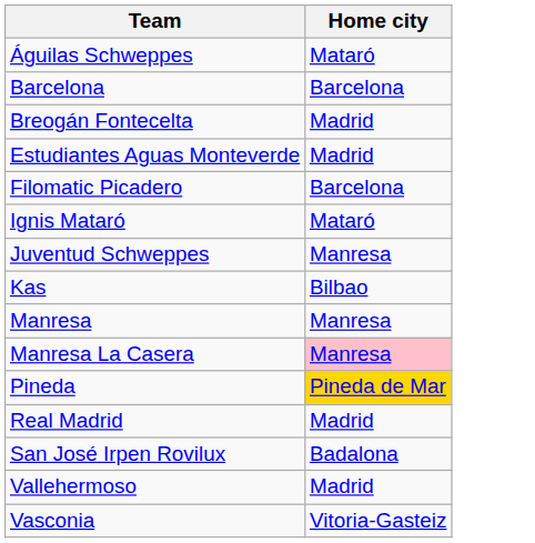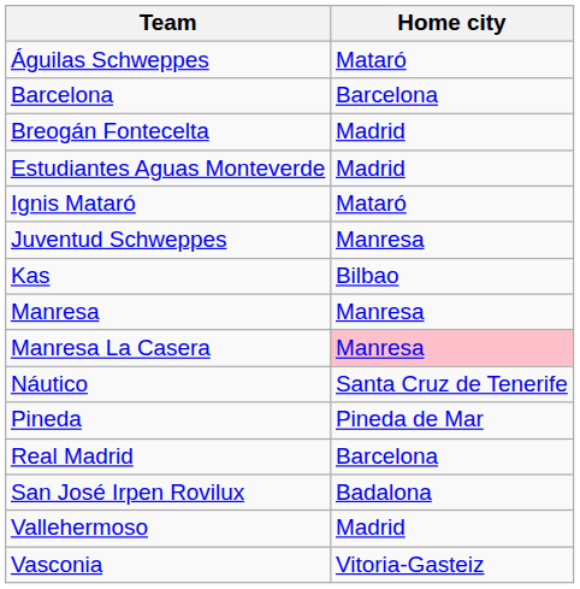- row: Filomatic Picadero | Barcelona
+ row: Náutico | Santa Cruz de Tenerife
Pineda | Home city: gold background -> no background
Real Madrid | Home city: Madrid -> Barcelona
